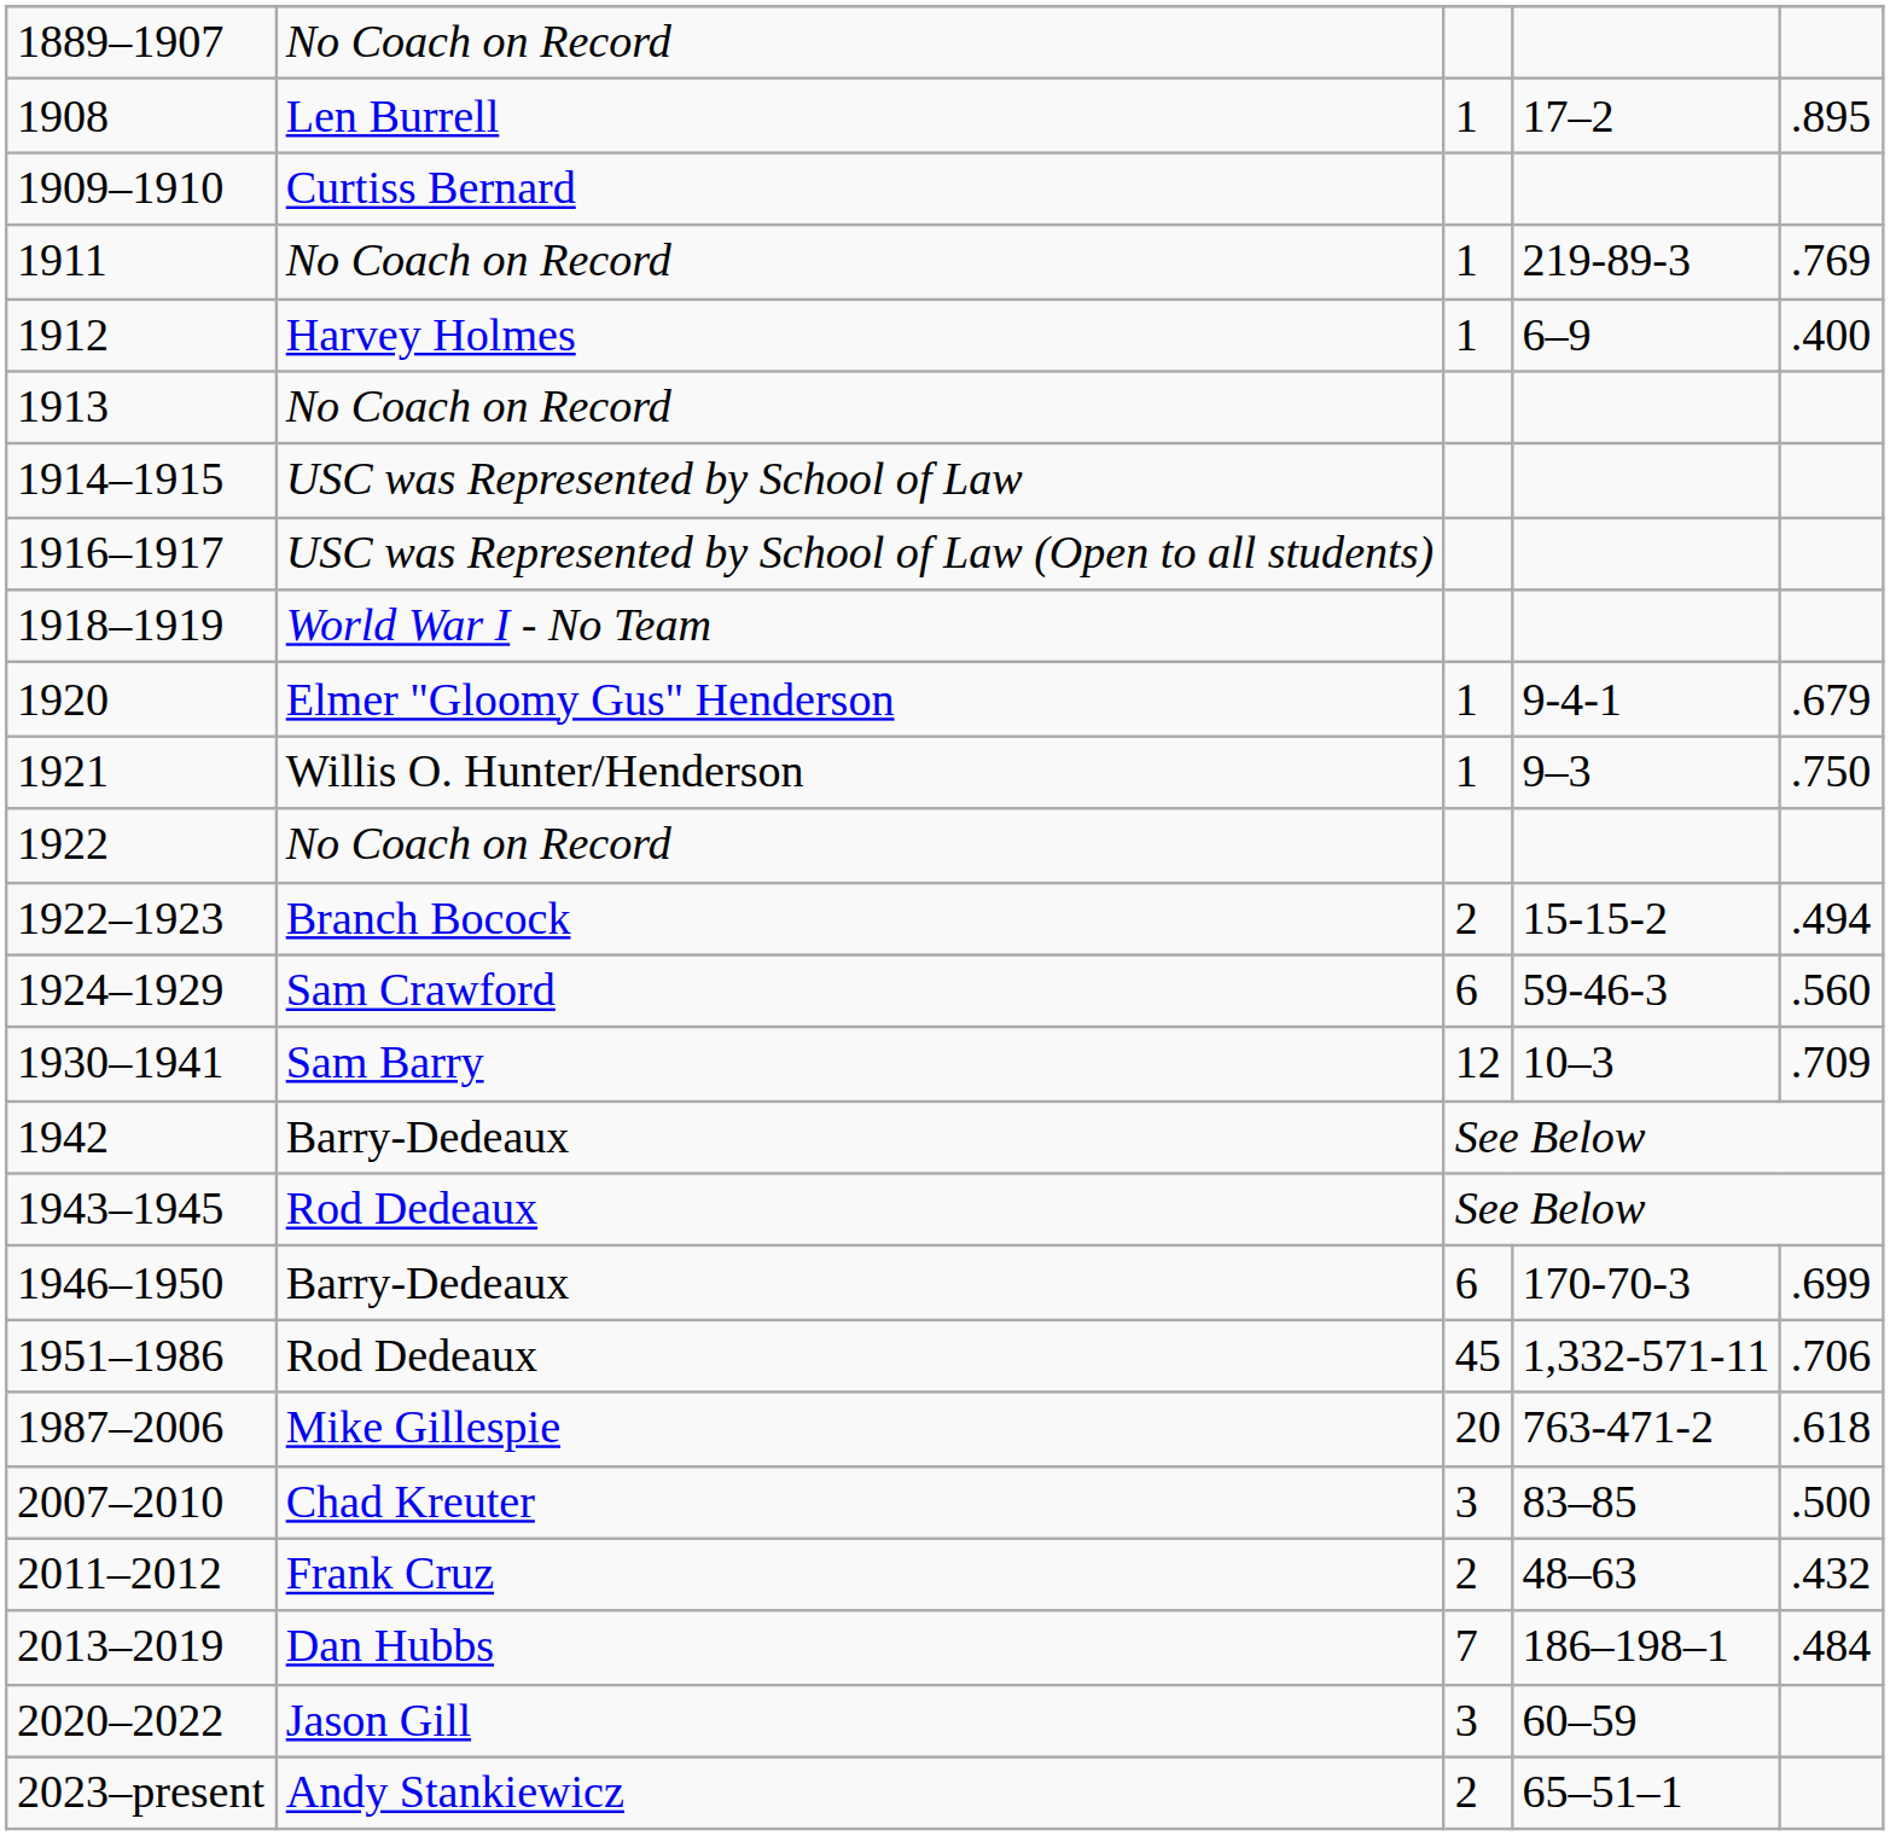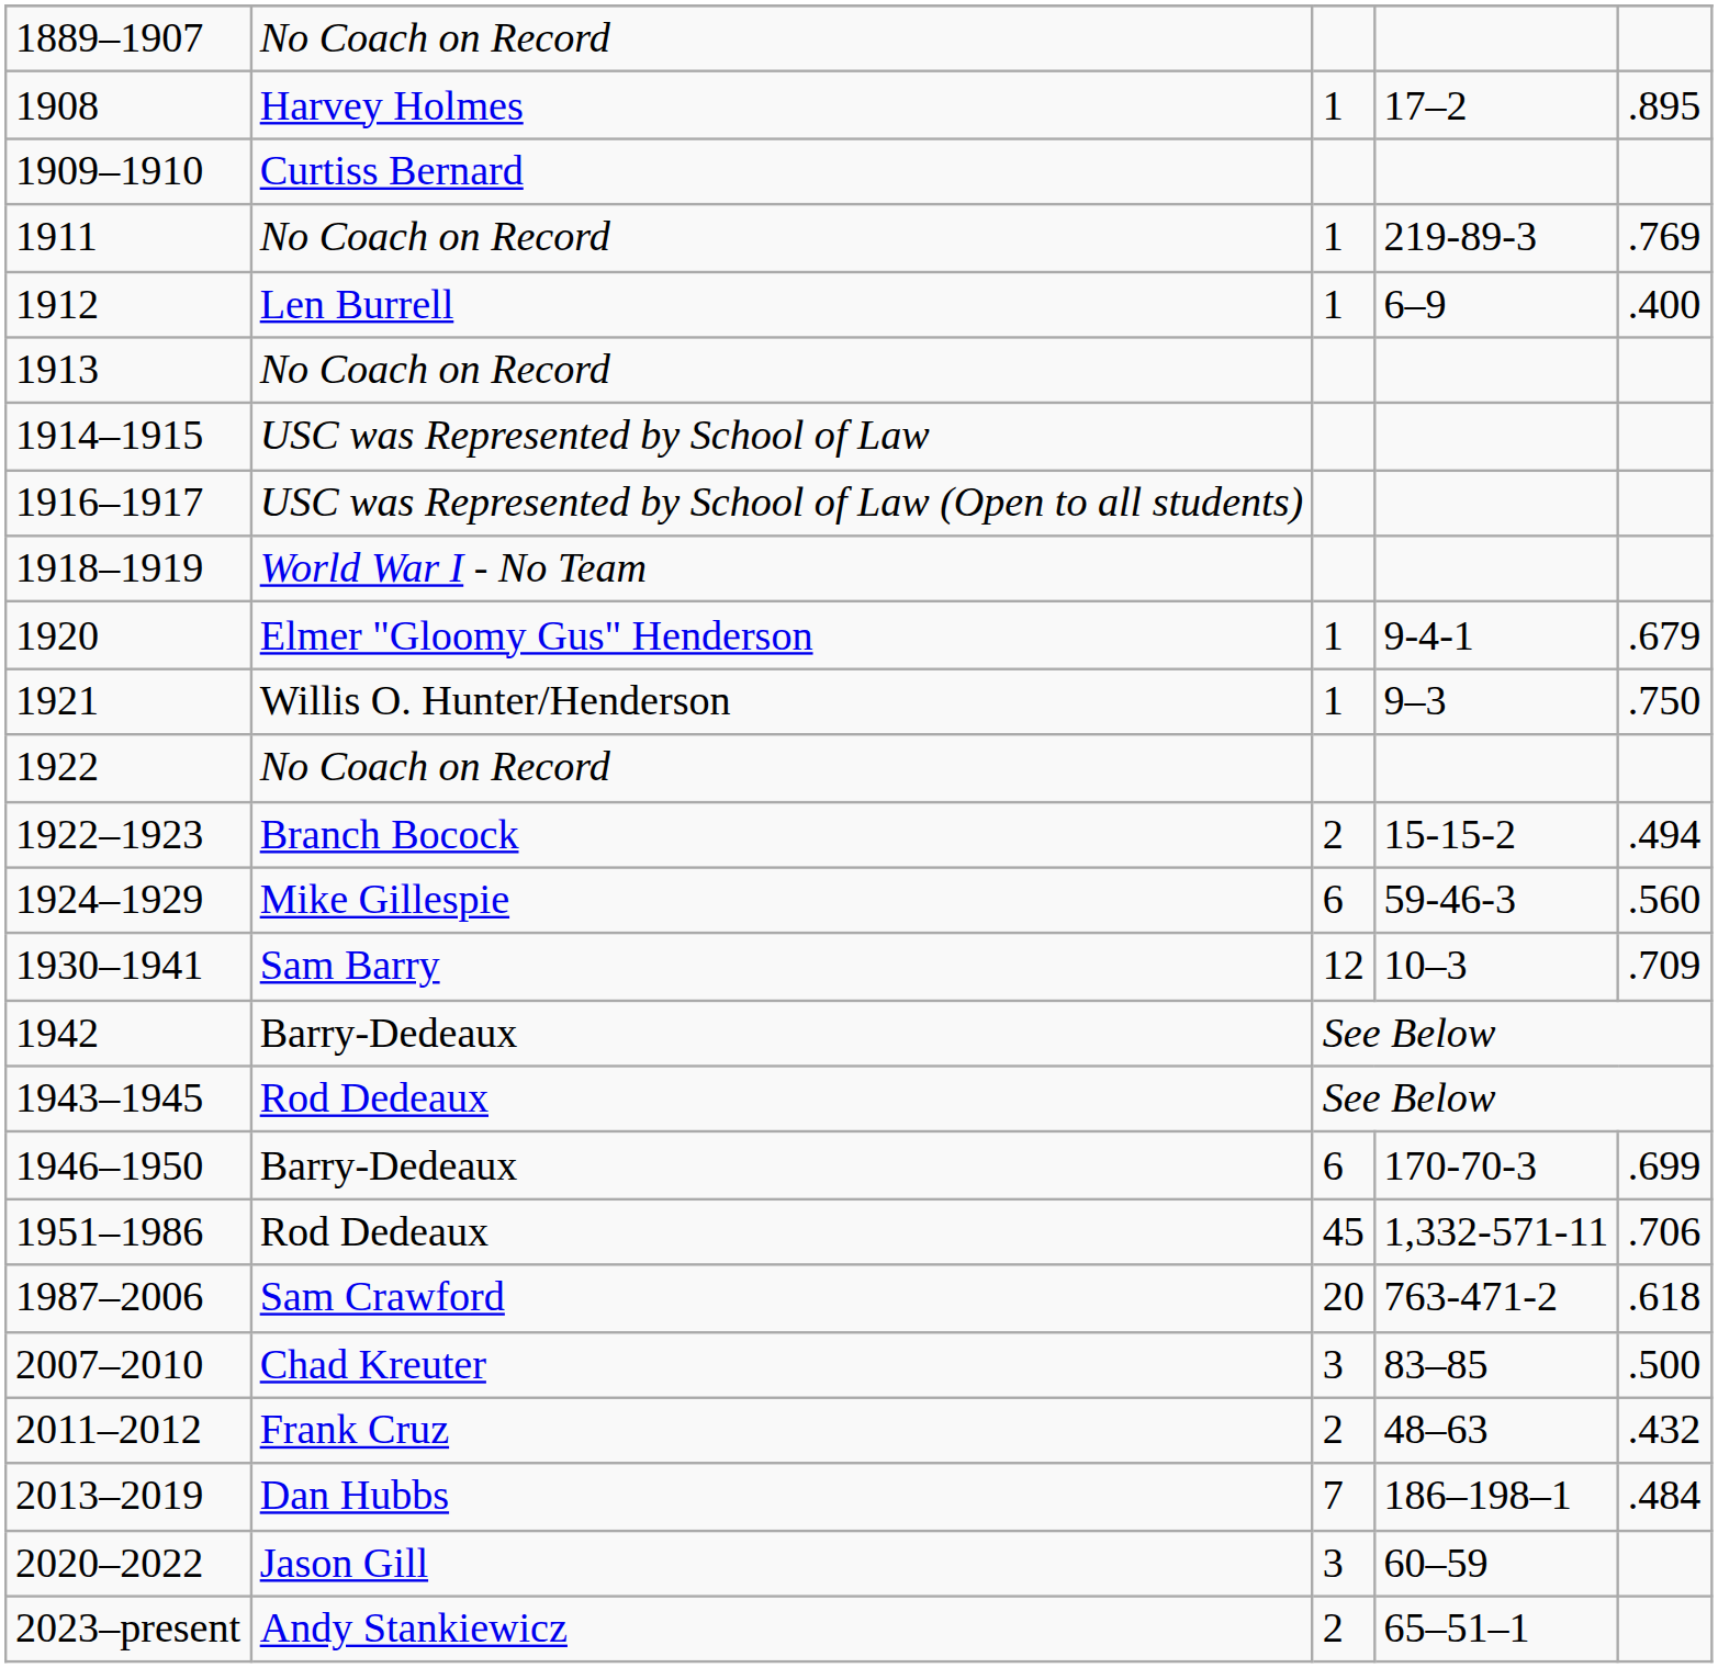1908 | column 2: Len Burrell -> Harvey Holmes
1912 | column 2: Harvey Holmes -> Len Burrell
1924–1929 | column 2: Sam Crawford -> Mike Gillespie
1987–2006 | column 2: Mike Gillespie -> Sam Crawford
